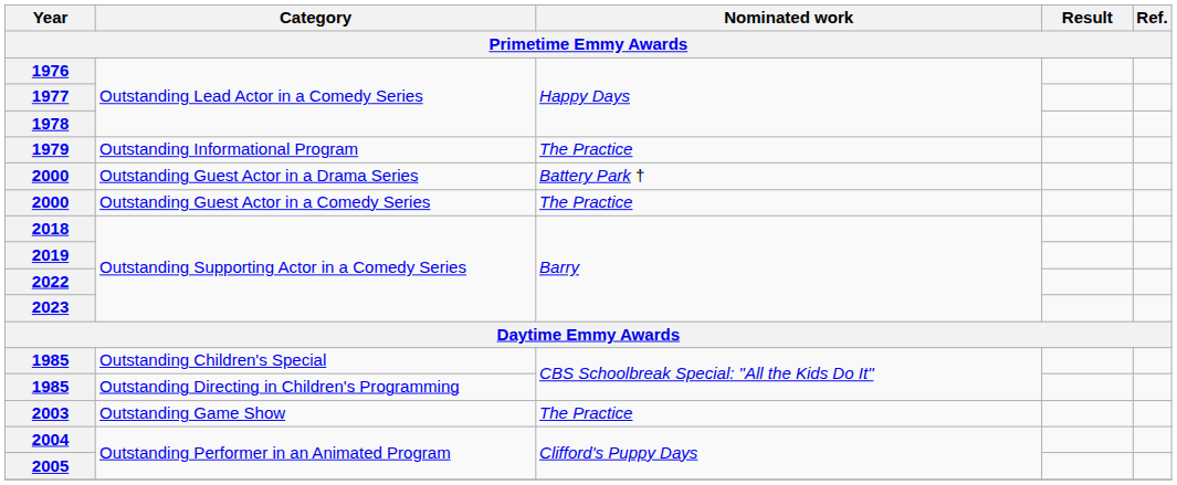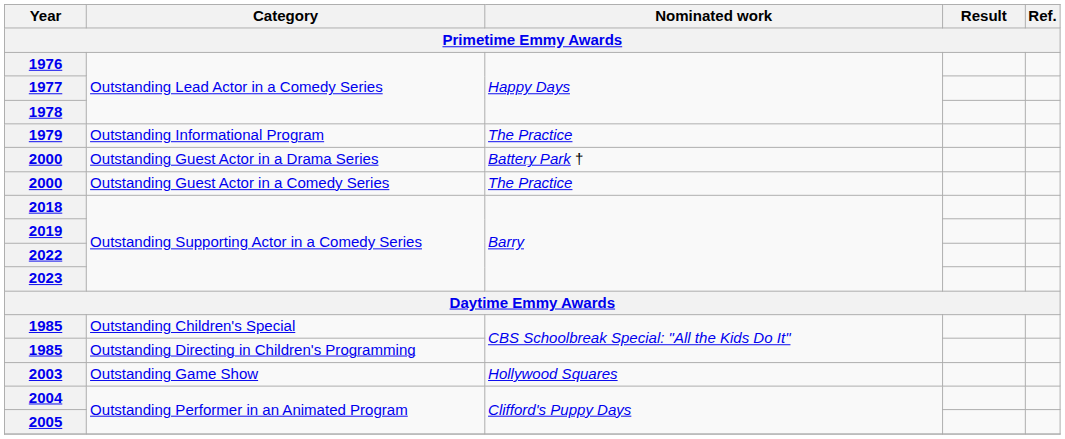2003 | Nominated work: The Practice -> Hollywood Squares
